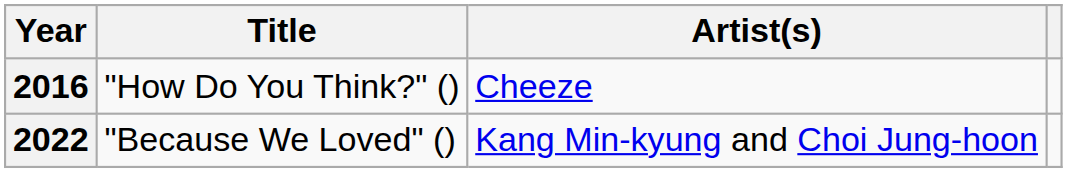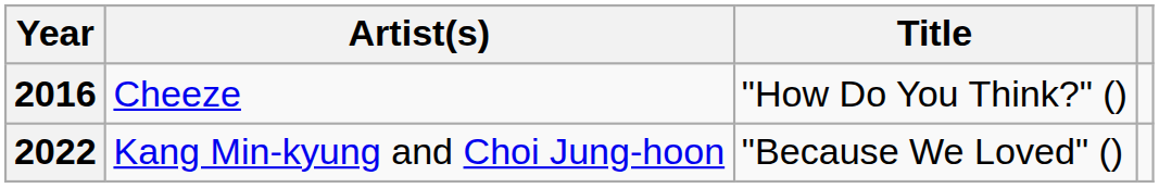columns swapped: Title <-> Artist(s)
